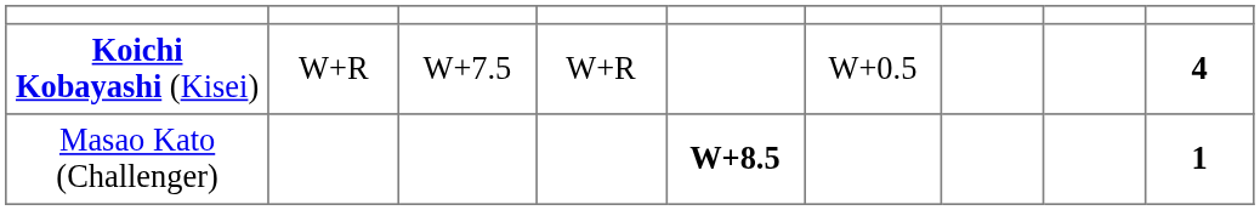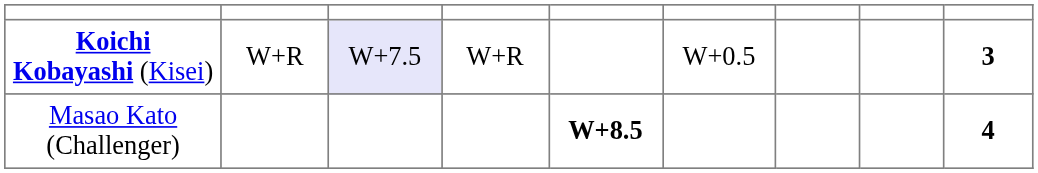Koichi Kobayashi (Kisei) | column 3: no background -> lavender background
Koichi Kobayashi (Kisei) | column 9: 4 -> 3
Masao Kato (Challenger) | column 9: 1 -> 4
